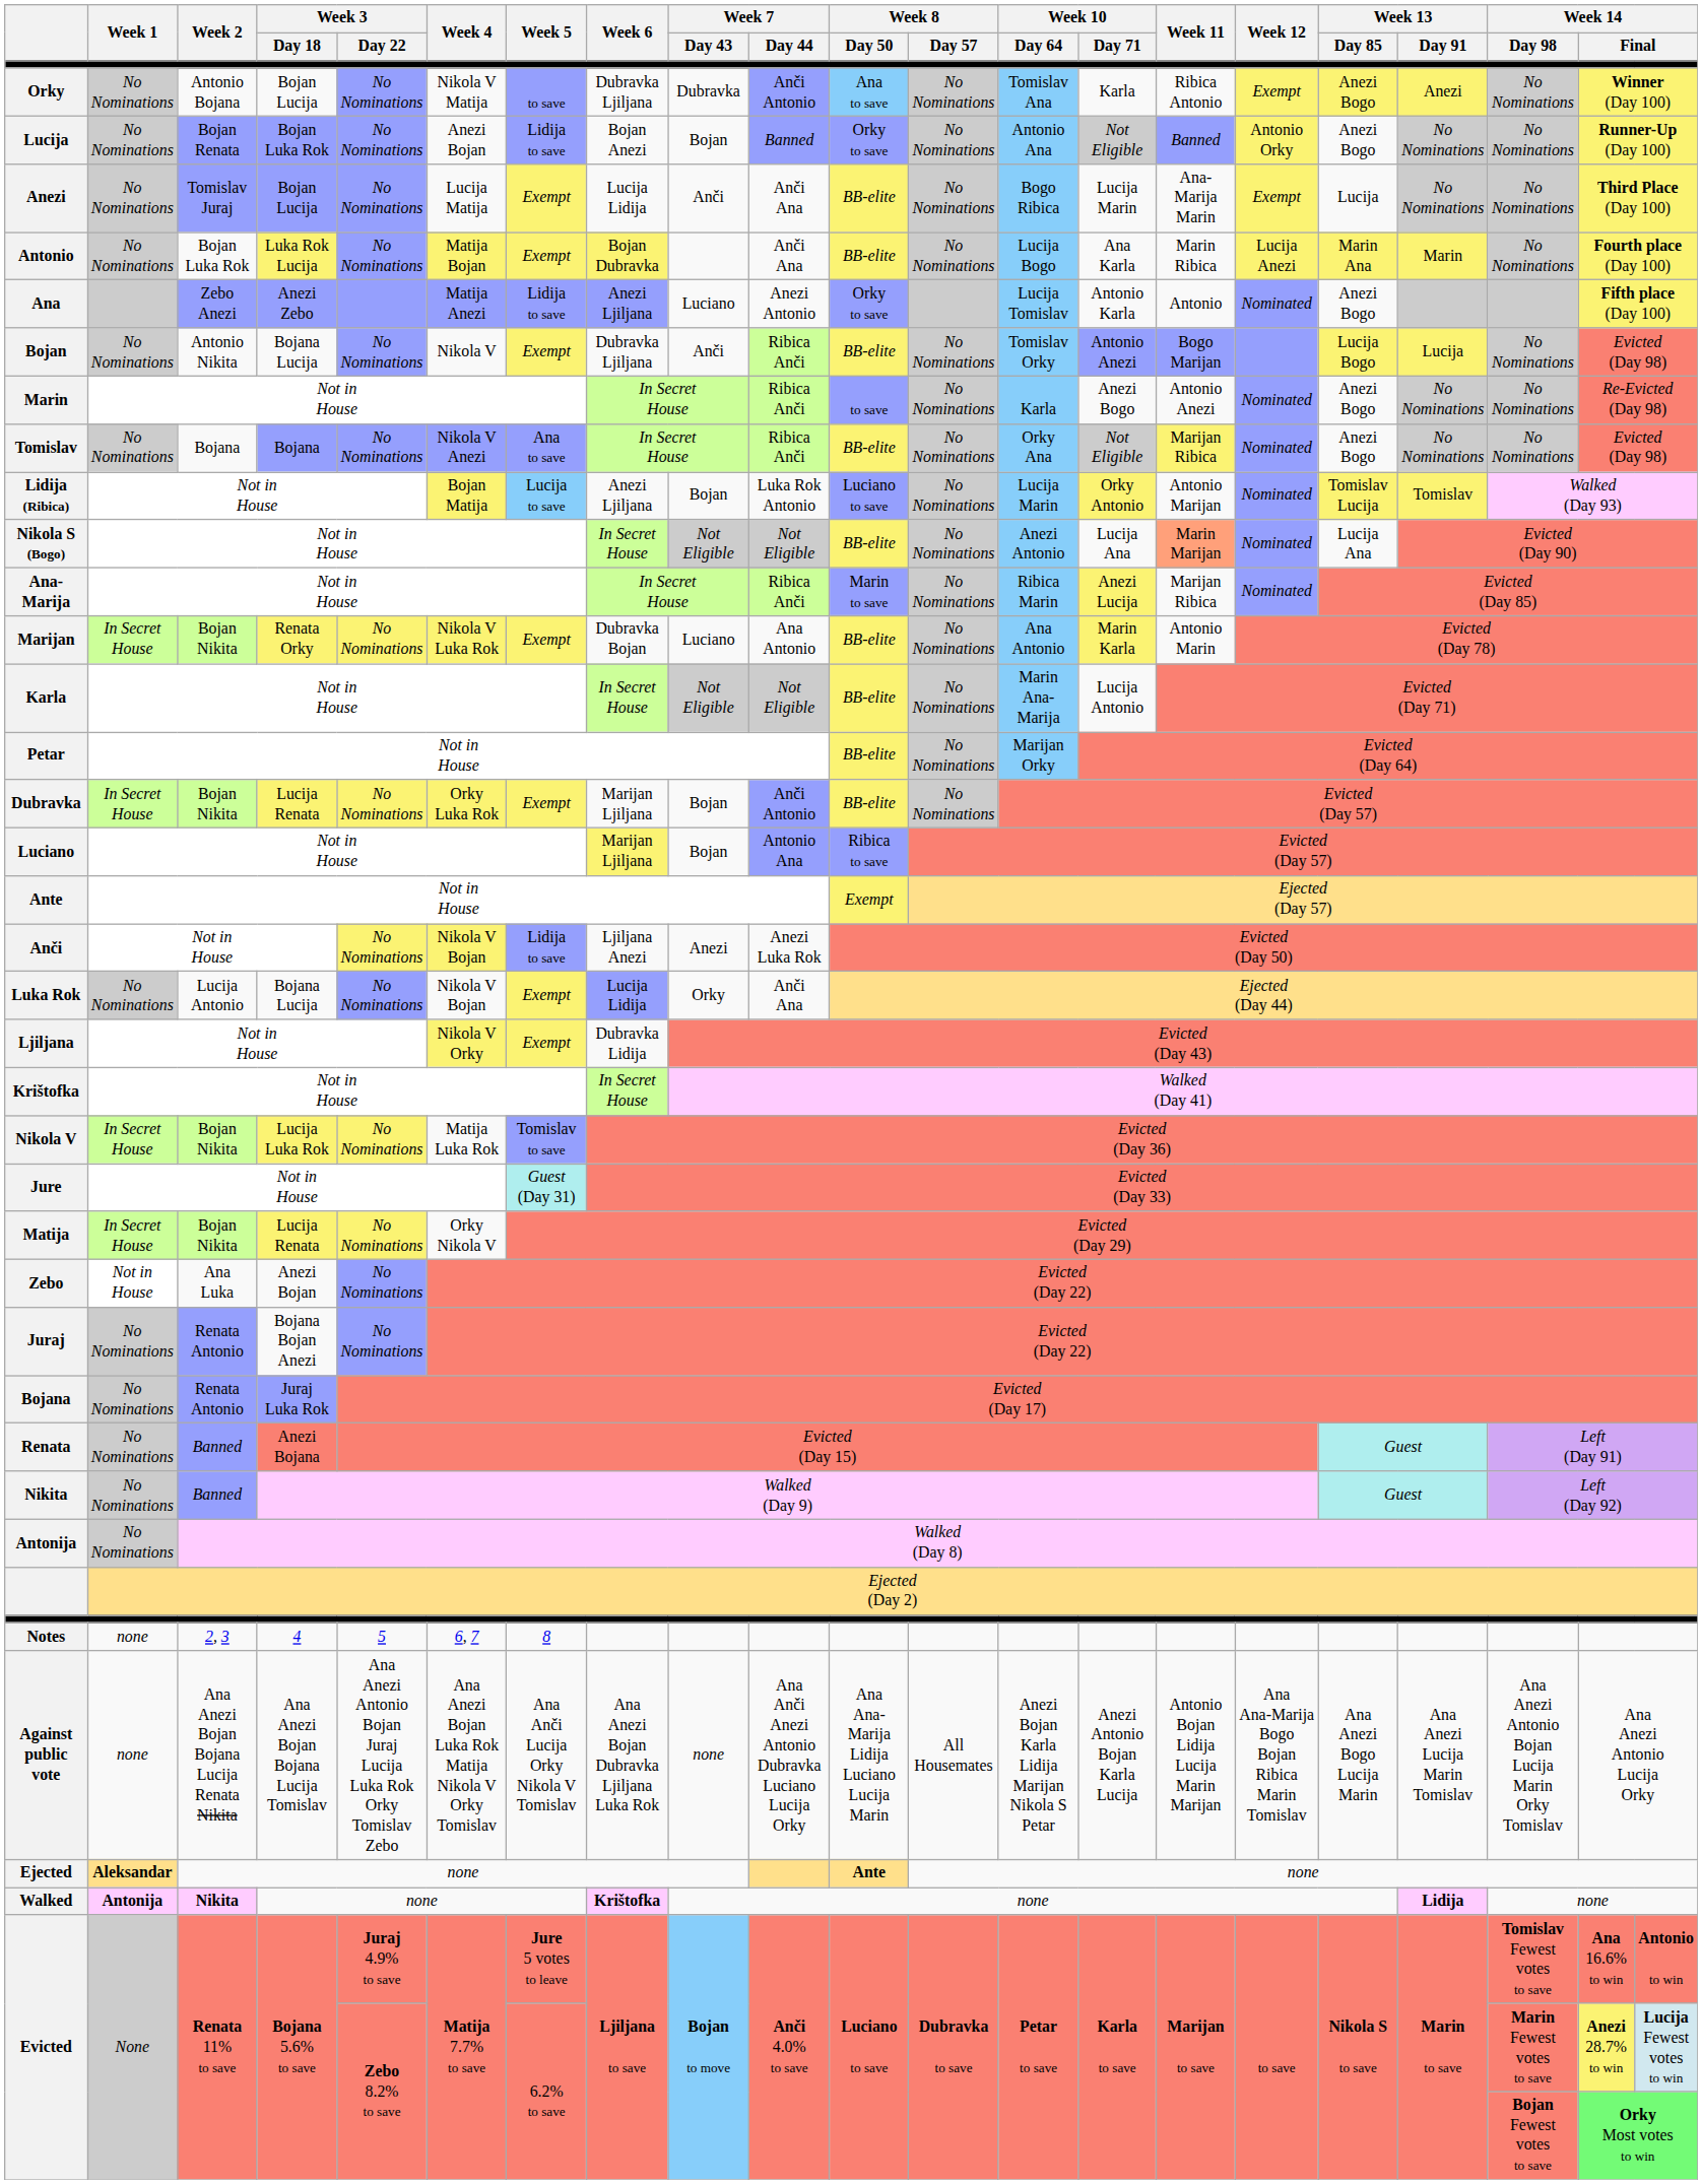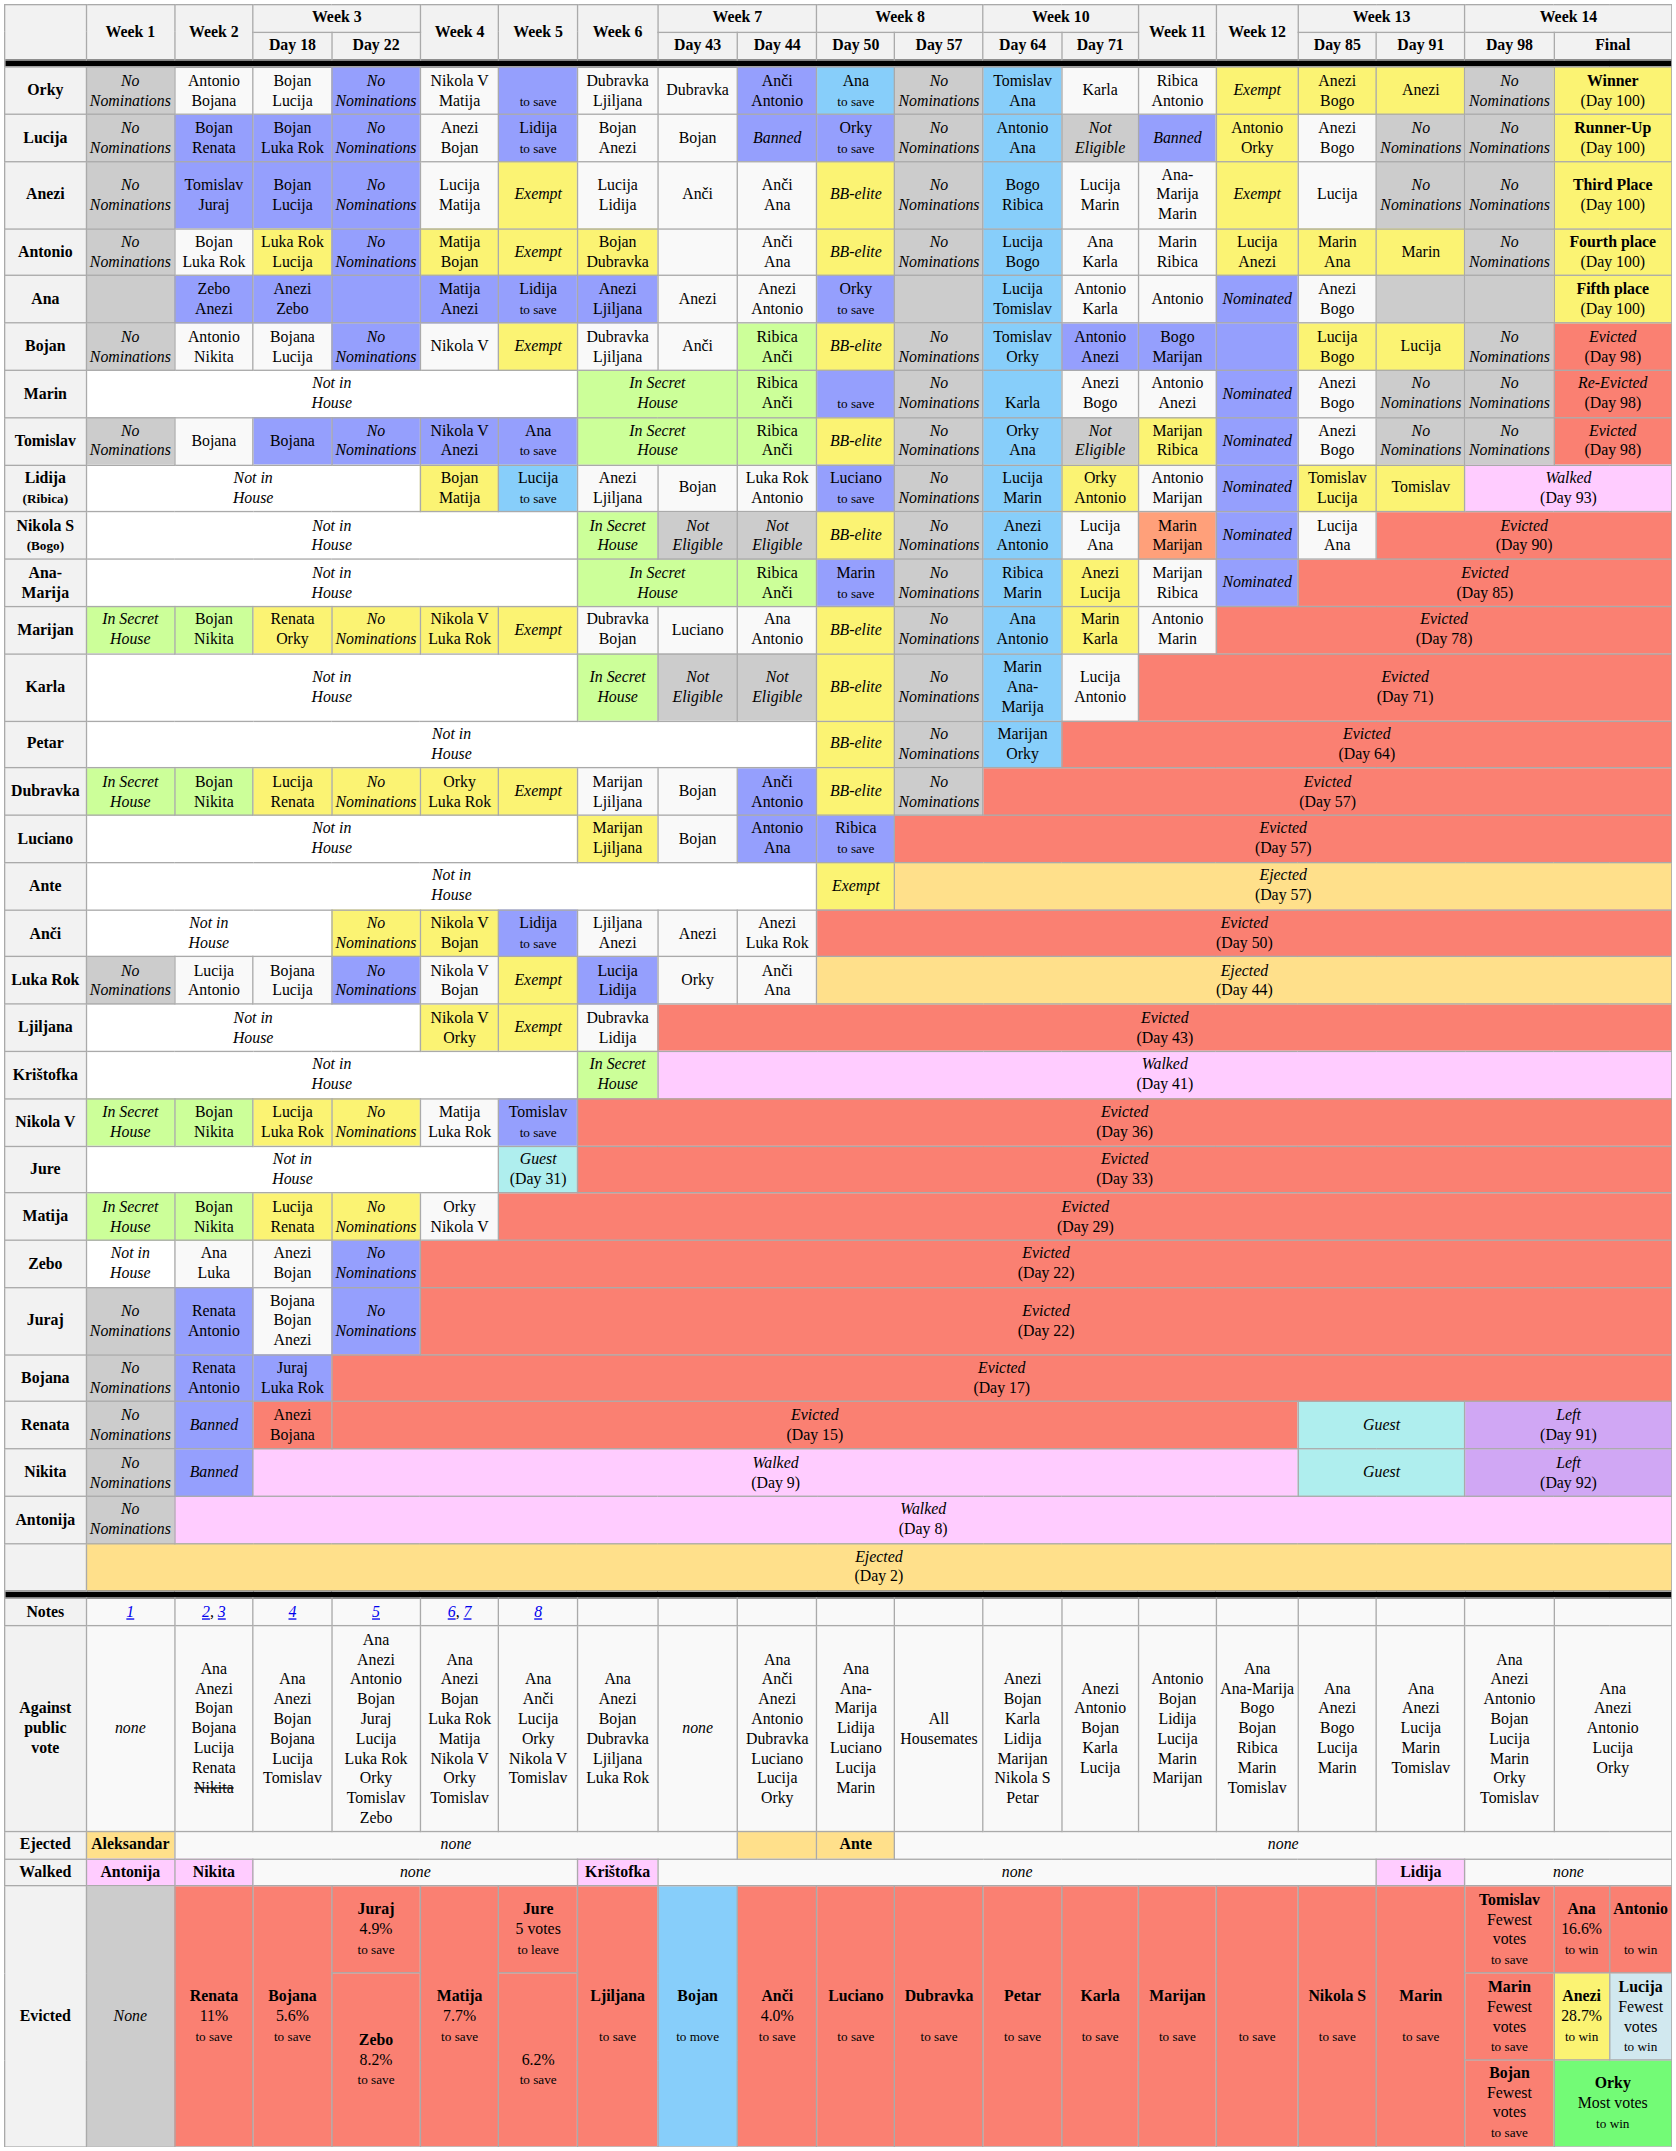Ana | Week 7 / Day 43: Luciano -> Anezi
Notes | Week 1: none -> 1
